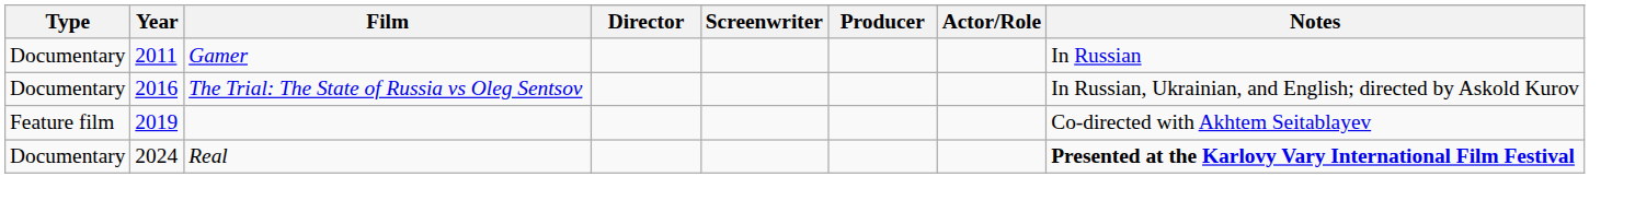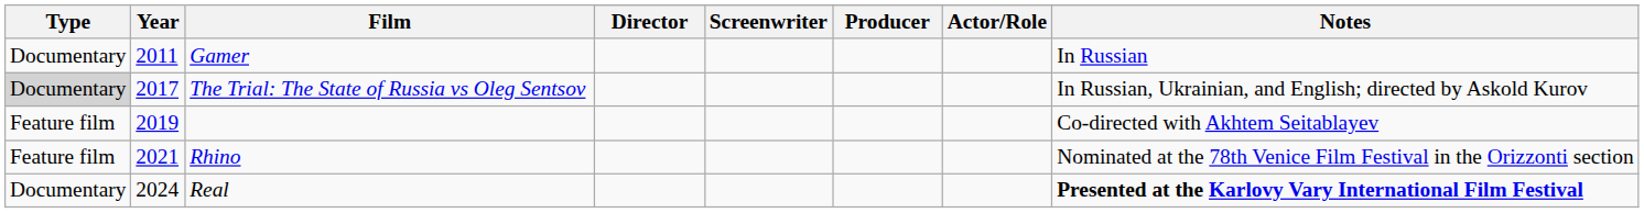The Trial: The State of Russia vs Oleg Sentsov | Type: no background -> lightgrey background
The Trial: The State of Russia vs Oleg Sentsov | Year: 2016 -> 2017
+ row: Feature film | 2021 | Rhino | Nominated at the 78th Venice Film Festival in the Orizzonti section
